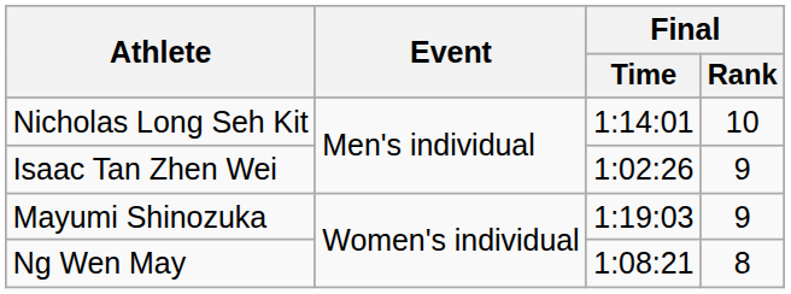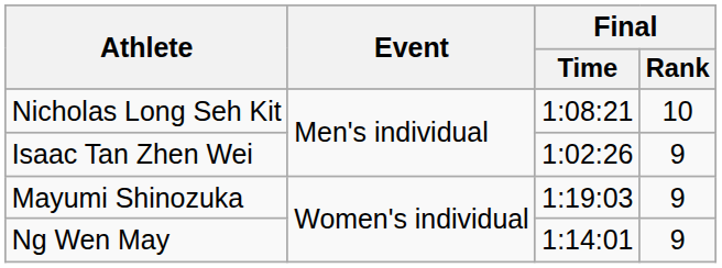Nicholas Long Seh Kit | Final / Time: 1:14:01 -> 1:08:21
Ng Wen May | Final / Time: 1:08:21 -> 1:14:01
Ng Wen May | Final / Rank: 8 -> 9
